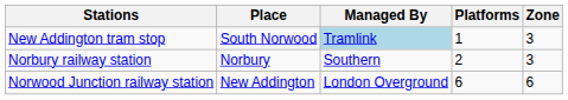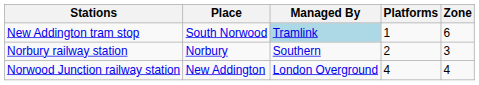New Addington tram stop | Zone: 3 -> 6
Norwood Junction railway station | Platforms: 6 -> 4
Norwood Junction railway station | Zone: 6 -> 4
